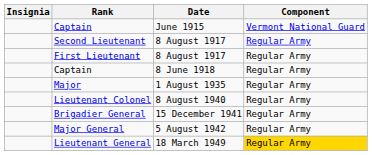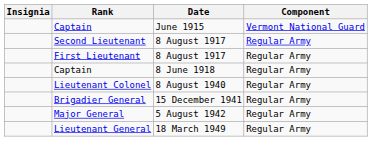- row: Major | 1 August 1935 | Regular Army
Lieutenant General | Component: gold background -> no background
